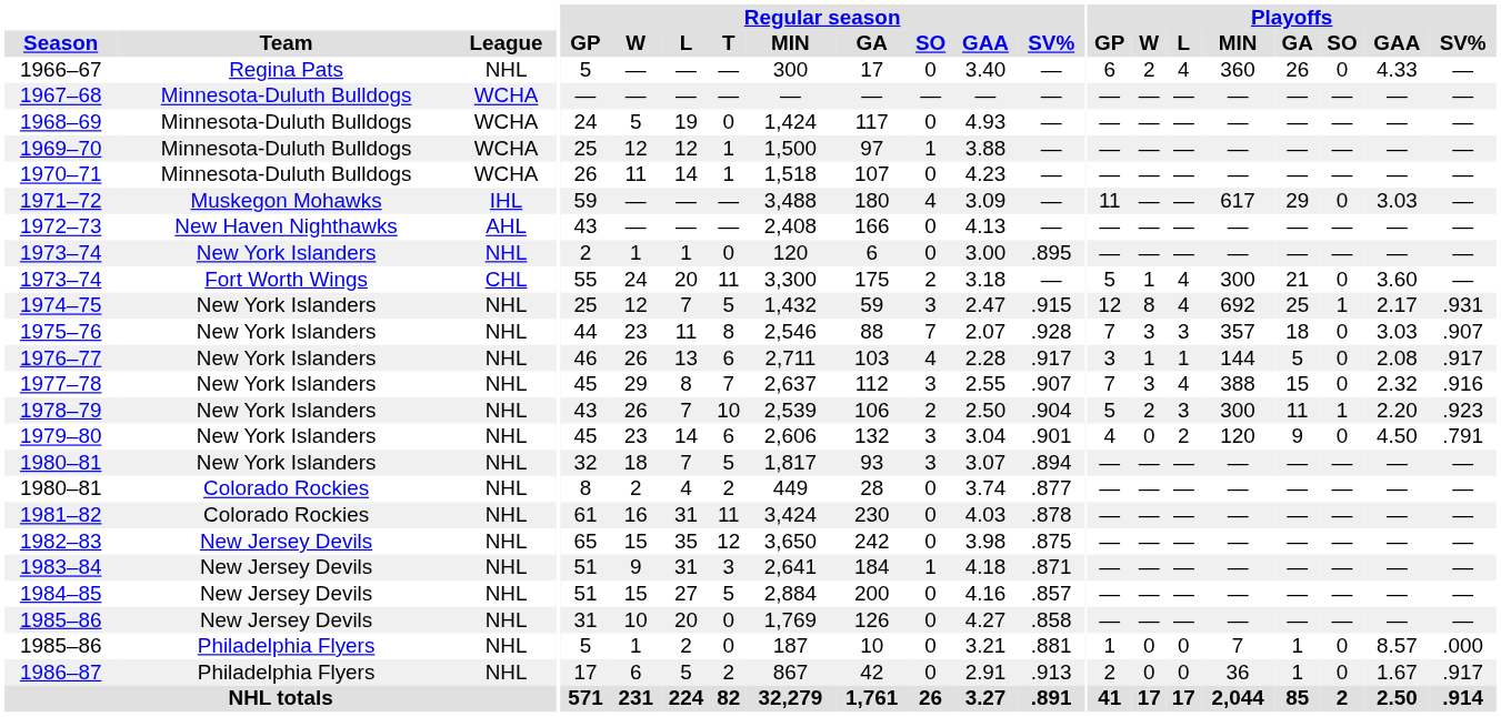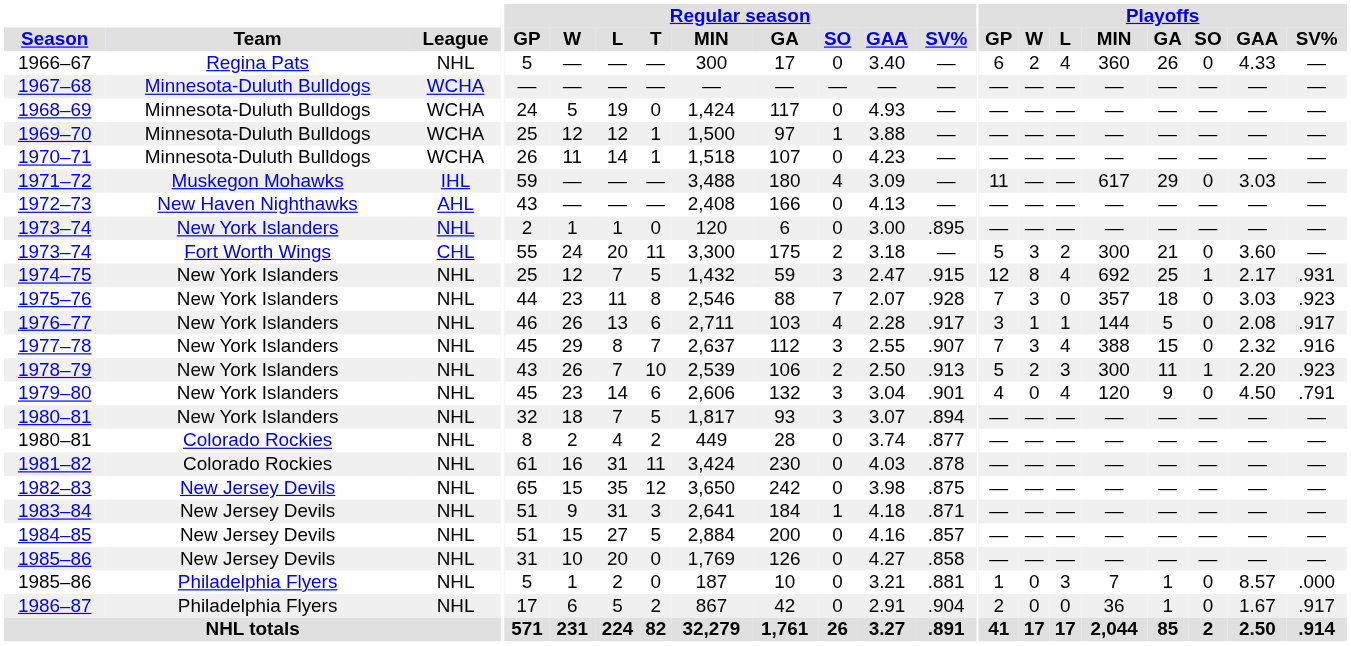1973–74 / Fort Worth Wings | Playoffs / W: 1 -> 3
1973–74 / Fort Worth Wings | Playoffs / L: 4 -> 2
1975–76 | Playoffs / L: 3 -> 0
1975–76 | Playoffs / SV%: .907 -> .923
1978–79 | Regular season / SV%: .904 -> .913
1979–80 | Playoffs / L: 2 -> 4
1985–86 / Philadelphia Flyers | Playoffs / L: 0 -> 3
1986–87 | Regular season / SV%: .913 -> .904
